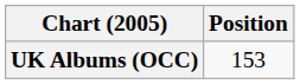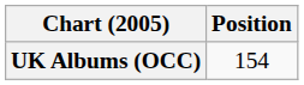UK Albums (OCC) | Position: 153 -> 154
